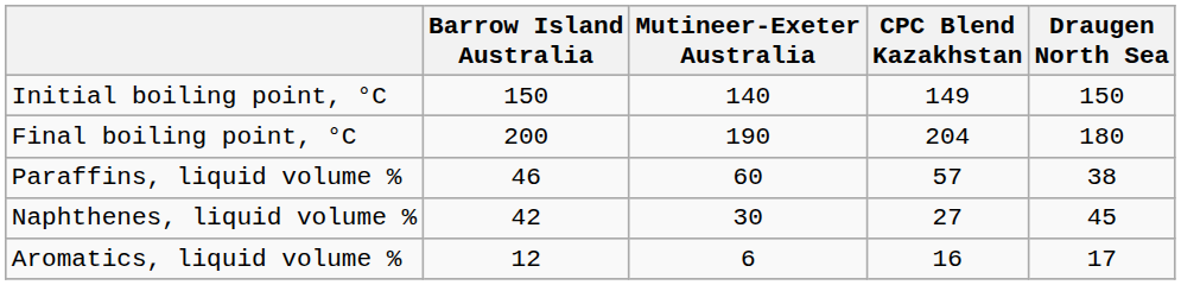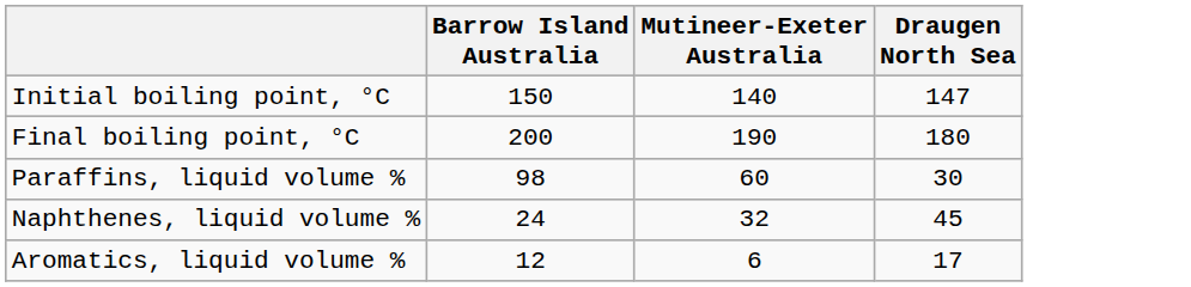- column: CPC Blend Kazakhstan | 149 | 204 | 57 | 27 | 16
Initial boiling point, °C | Draugen North Sea: 150 -> 147
Paraffins, liquid volume % | Barrow Island Australia: 46 -> 98
Paraffins, liquid volume % | Draugen North Sea: 38 -> 30
Naphthenes, liquid volume % | Barrow Island Australia: 42 -> 24
Naphthenes, liquid volume % | Mutineer-Exeter Australia: 30 -> 32
